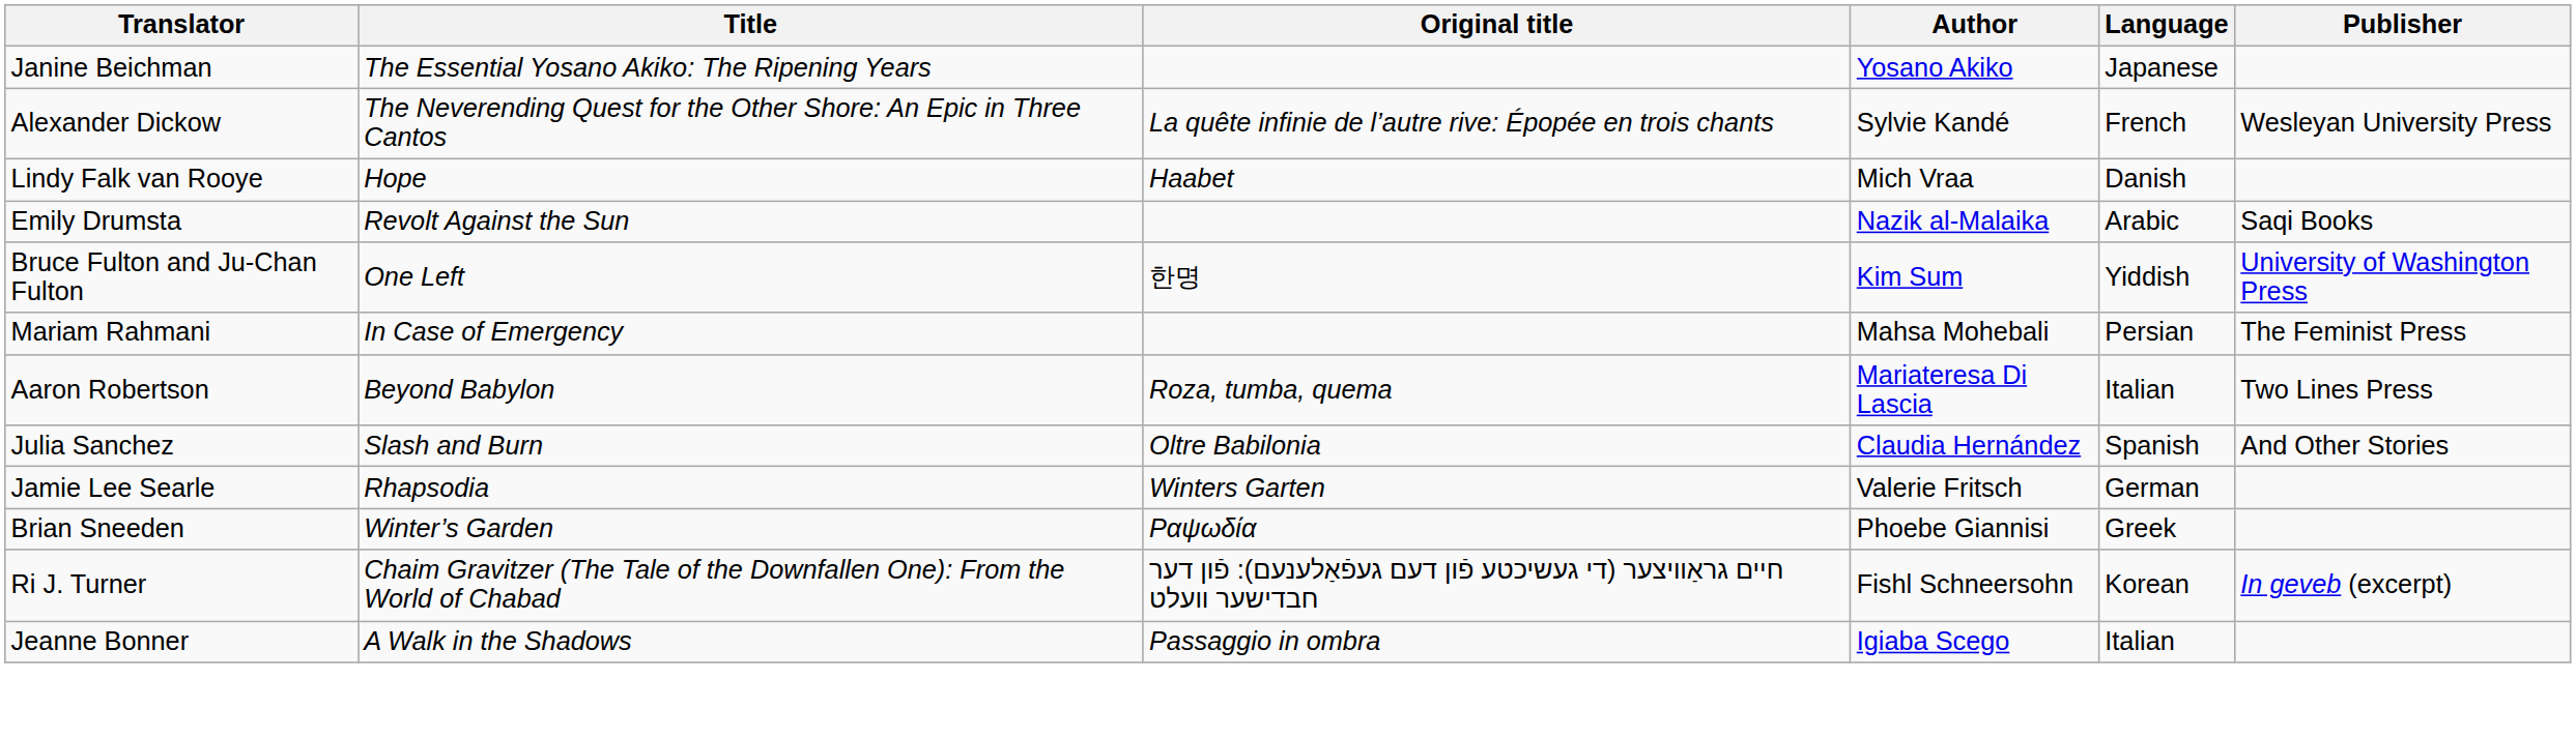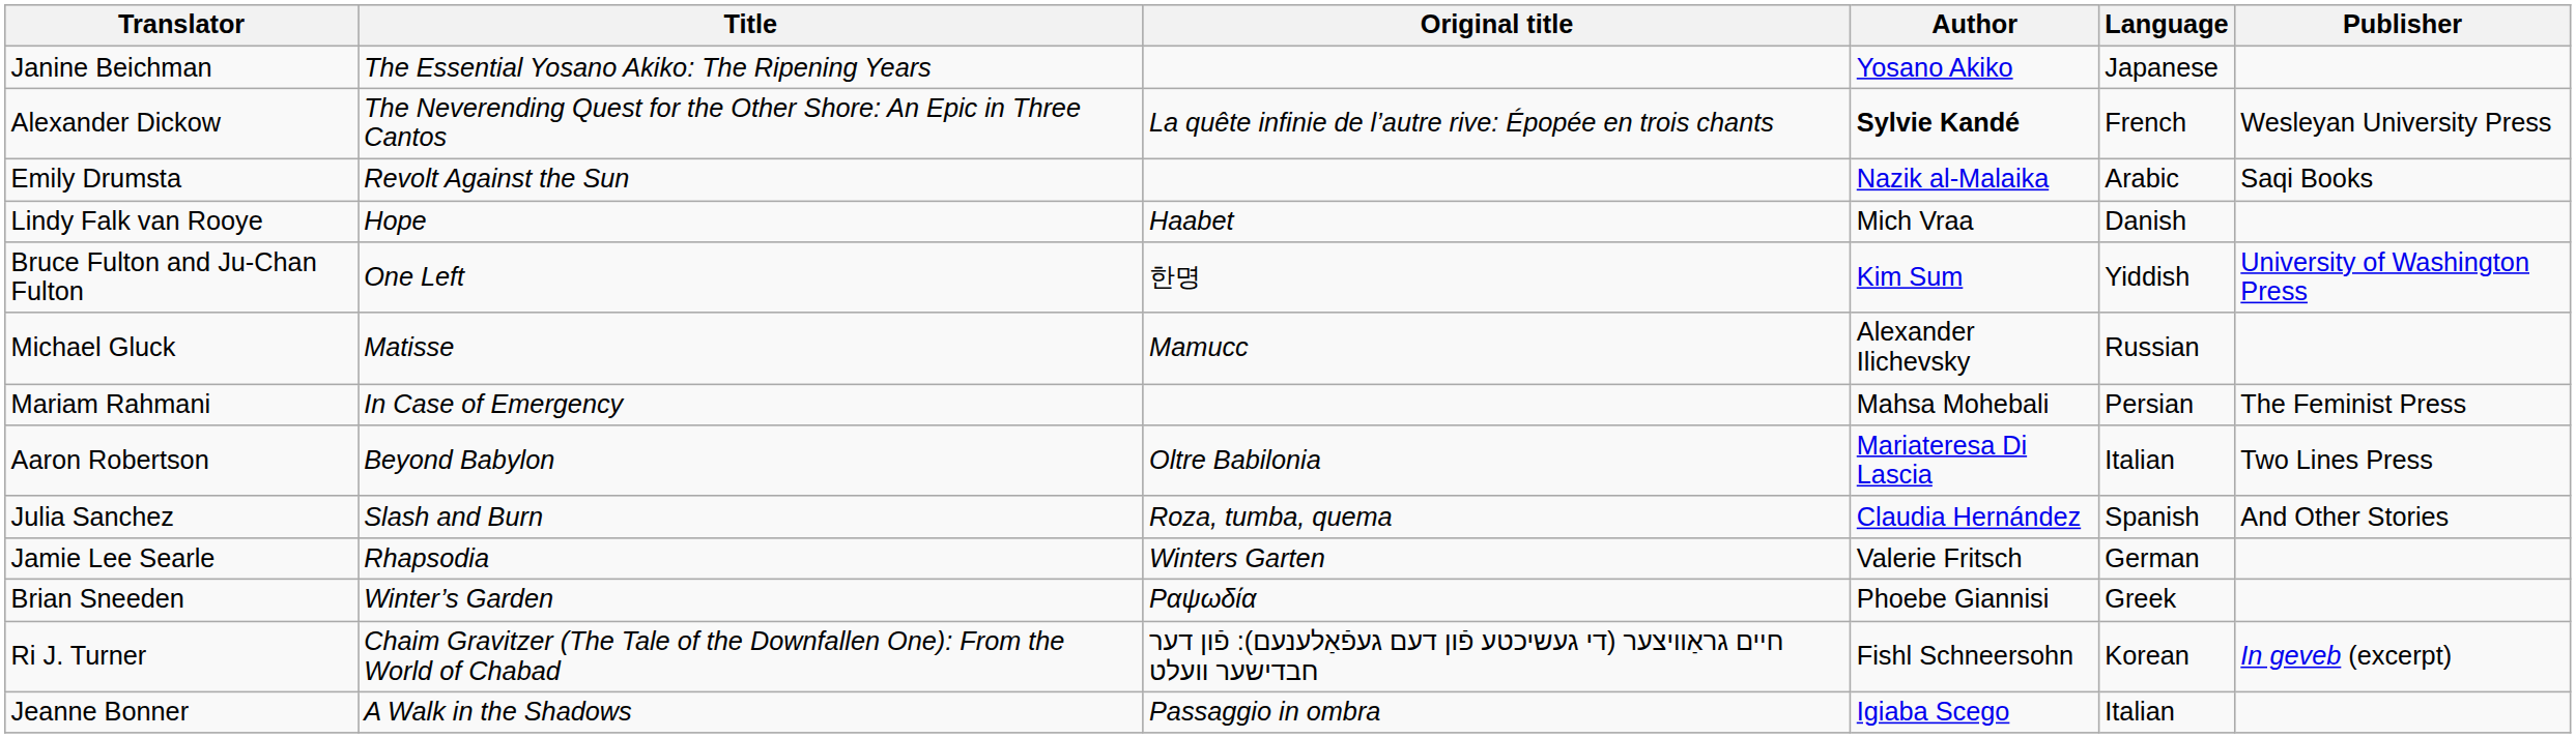Alexander Dickow | Author: normal -> bold
rows swapped: Emily Drumsta <-> Lindy Falk van Rooye
+ row: Michael Gluck | Matisse | Матисс | Alexander Ilichevsky | Russian
Aaron Robertson | Original title: Roza, tumba, quema -> Oltre Babilonia
Julia Sanchez | Original title: Oltre Babilonia -> Roza, tumba, quema
